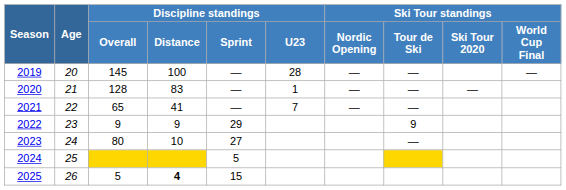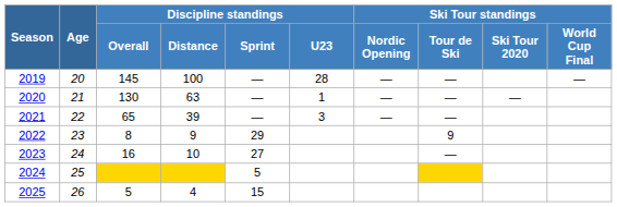2020 | Discipline standings / Overall: 128 -> 130
2020 | Discipline standings / Distance: 83 -> 63
2021 | Discipline standings / Distance: 41 -> 39
2021 | Discipline standings / U23: 7 -> 3
2022 | Discipline standings / Overall: 9 -> 8
2023 | Discipline standings / Overall: 80 -> 16
2025 | Discipline standings / Distance: bold -> normal
